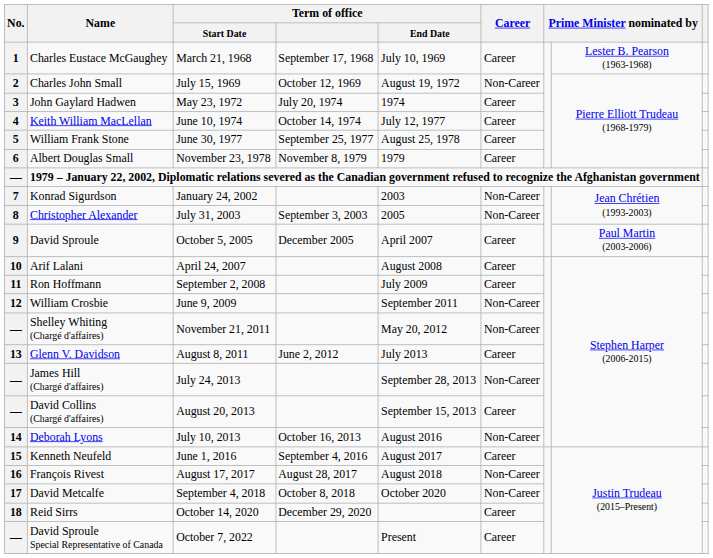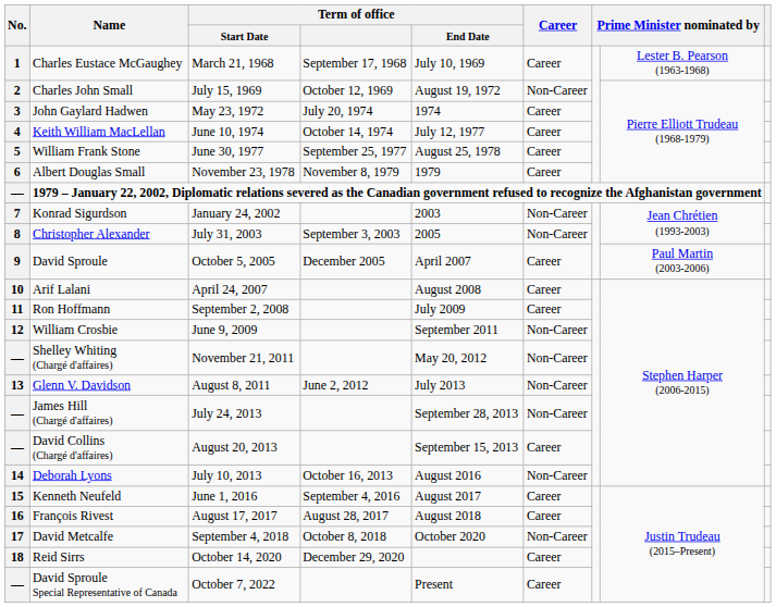Glenn V. Davidson | Career: Career -> Non-Career
François Rivest | Career: Non-Career -> Career
